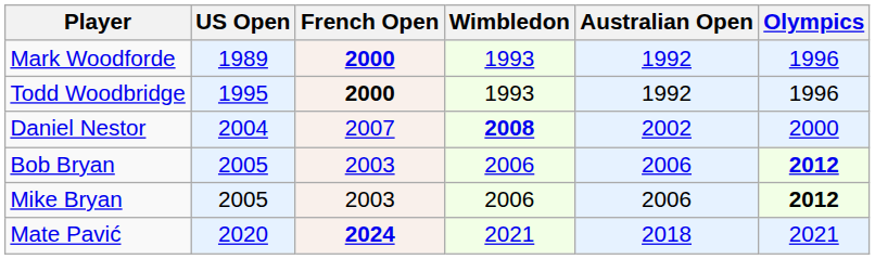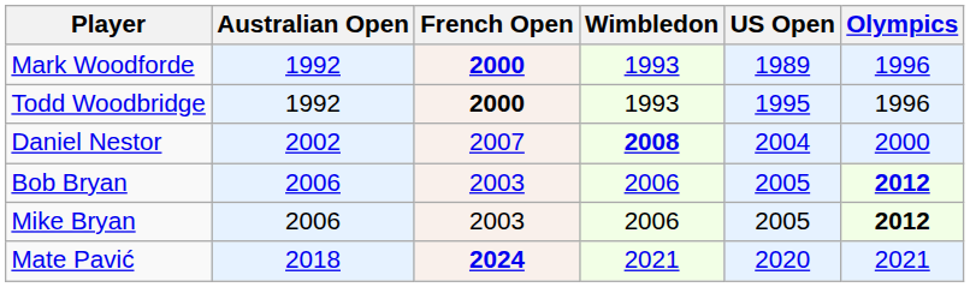columns swapped: Australian Open <-> US Open
